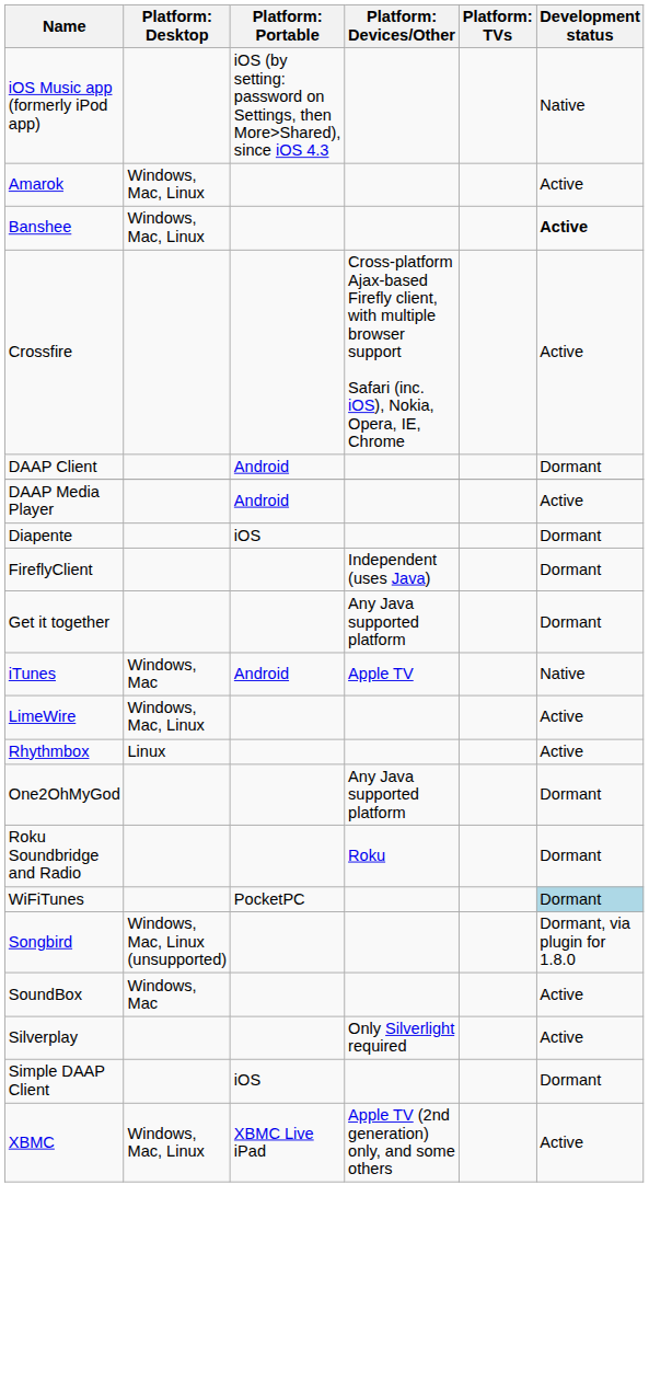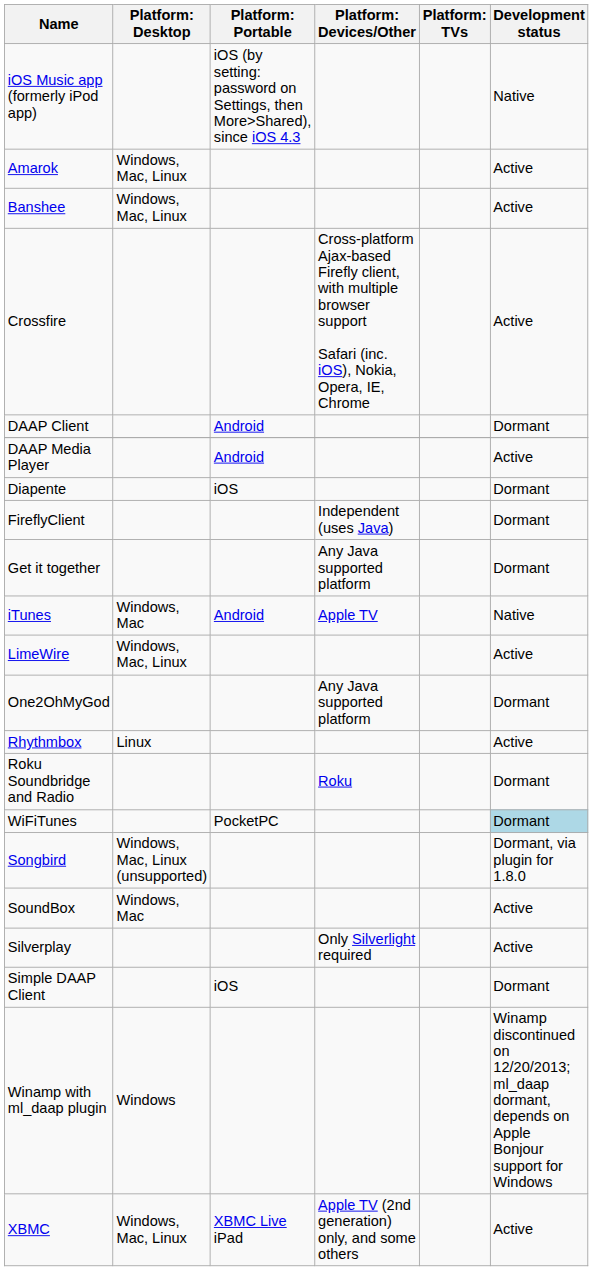Banshee | Development status: bold -> normal
rows swapped: One2OhMyGod <-> Rhythmbox
+ row: Winamp with ml_daap plugin | Windows | Winamp discontinued on 12/20/2013; ml_daap dormant, depends on Apple Bonjour support for Windows
